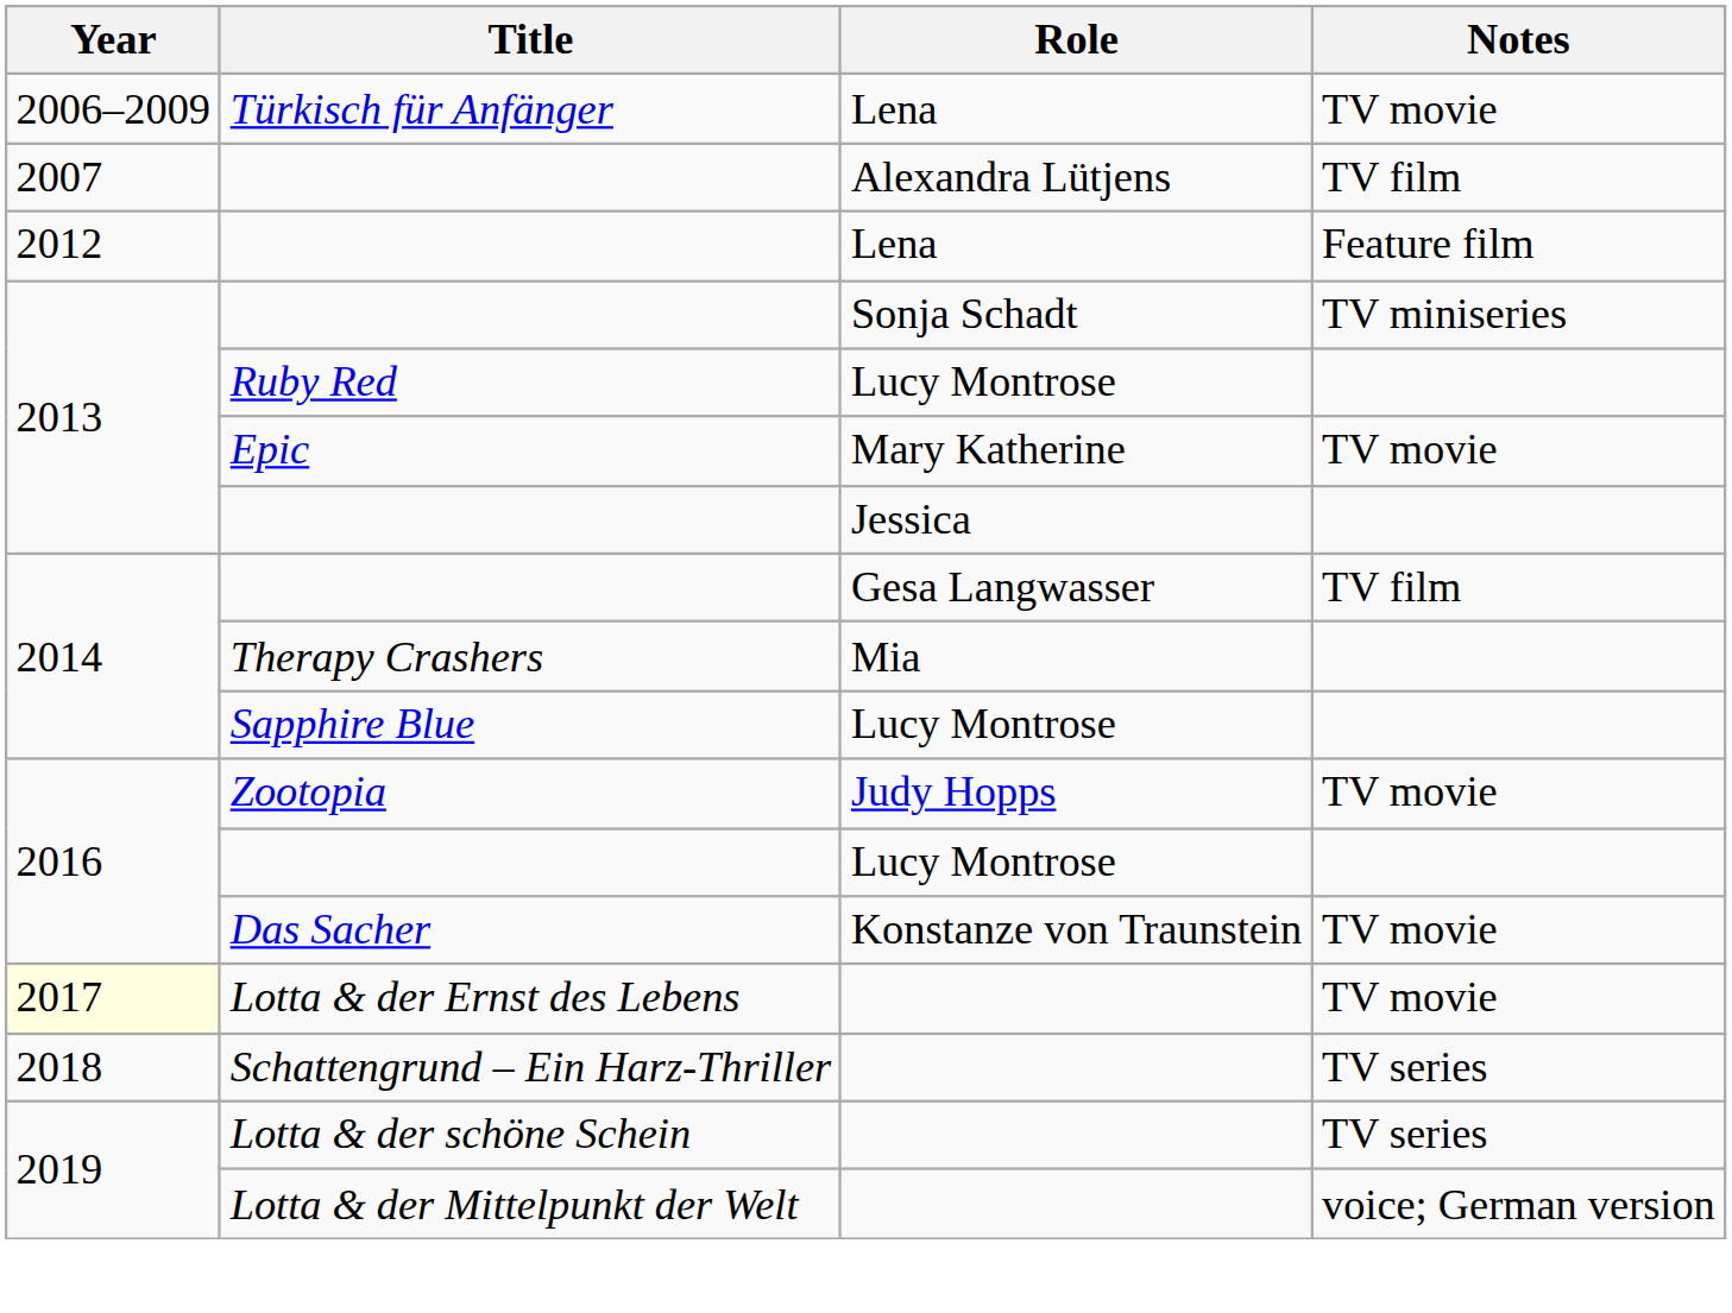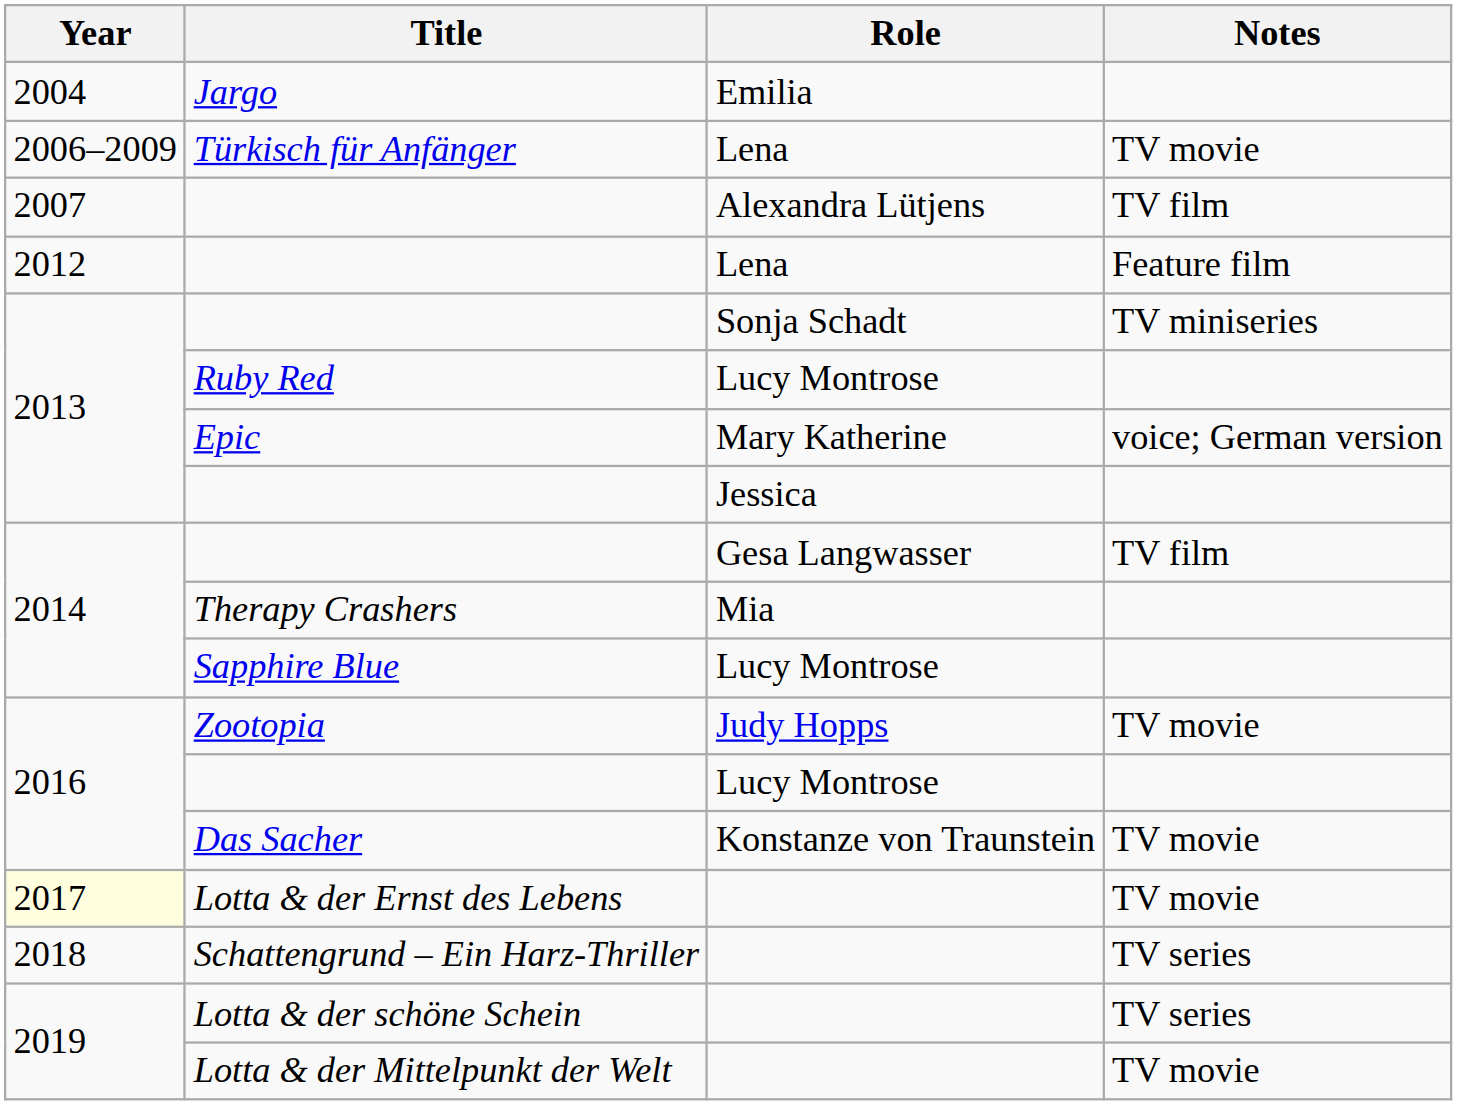+ row: 2004 | Jargo | Emilia
Epic | Notes: TV movie -> voice; German version
Lotta & der Mittelpunkt der Welt | Notes: voice; German version -> TV movie
